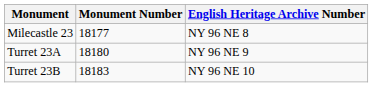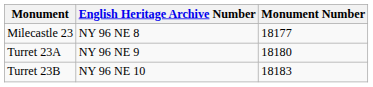columns swapped: Monument Number <-> English Heritage Archive Number
